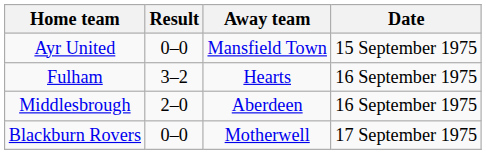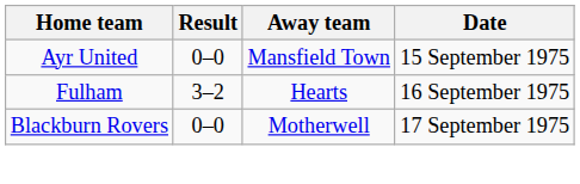- row: Middlesbrough | 2–0 | Aberdeen | 16 September 1975
